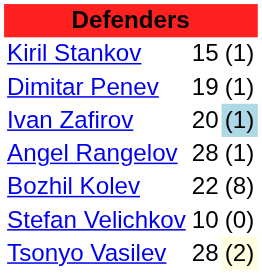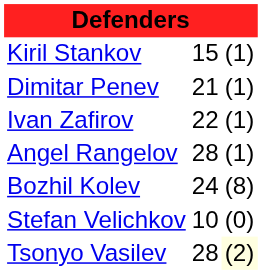Dimitar Penev | column 2: 19 -> 21
Ivan Zafirov | column 2: 20 -> 22
Ivan Zafirov | column 3: lightblue background -> no background
Bozhil Kolev | column 2: 22 -> 24
